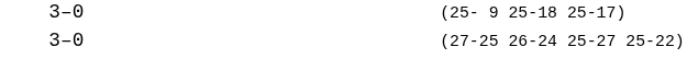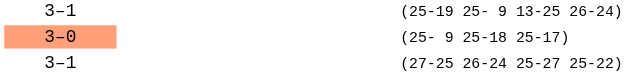+ row: 3–1 | (25-19 25- 9 13-25 26-24)
(25- 9 25-18 25-17) | column 2: no background -> lightsalmon background
(27-25 26-24 25-27 25-22) | column 2: 3–0 -> 3–1
